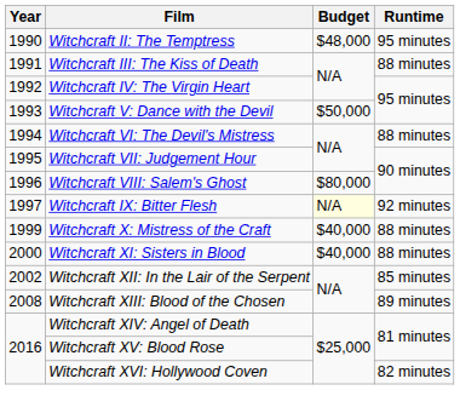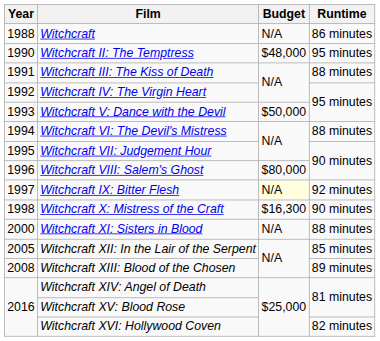+ row: 1988 | Witchcraft | N/A | 86 minutes
Witchcraft X: Mistress of the Craft | Year: 1999 -> 1998
Witchcraft X: Mistress of the Craft | Budget: $40,000 -> $16,300
Witchcraft X: Mistress of the Craft | Runtime: 88 minutes -> 90 minutes
Witchcraft XI: Sisters in Blood | Budget: $40,000 -> N/A
Witchcraft XII: In the Lair of the Serpent | Year: 2002 -> 2005
